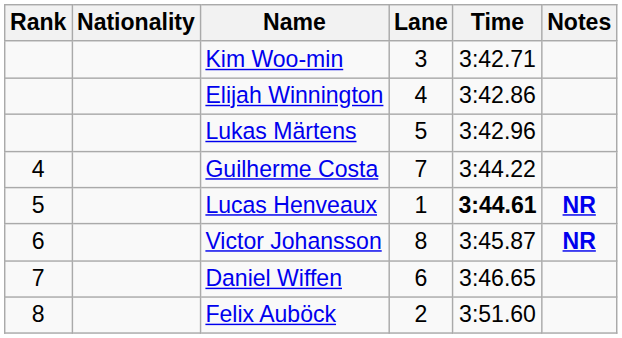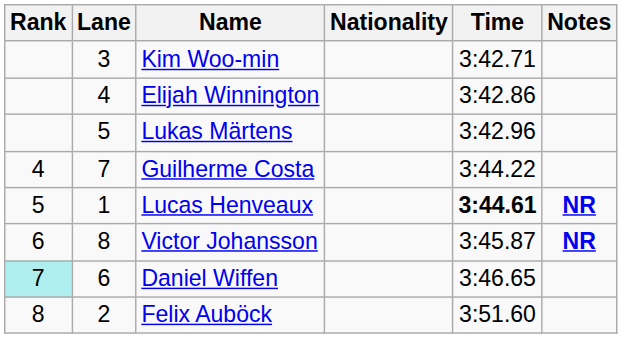columns swapped: Lane <-> Nationality
Daniel Wiffen | Rank: no background -> paleturquoise background
